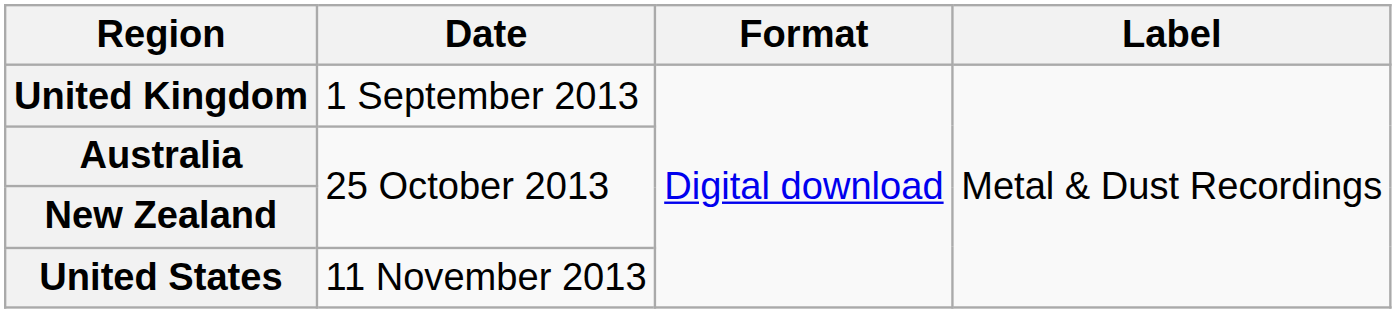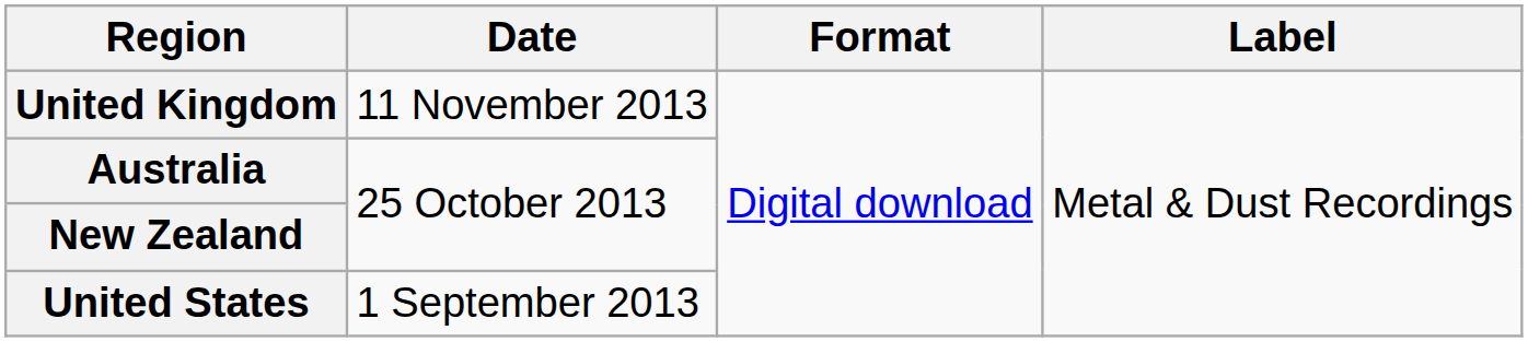United Kingdom | Date: 1 September 2013 -> 11 November 2013
United States | Date: 11 November 2013 -> 1 September 2013
